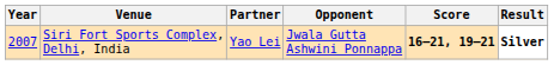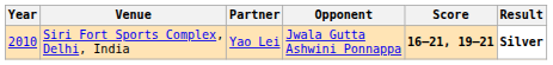Siri Fort Sports Complex, Delhi, India | Year: 2007 -> 2010
